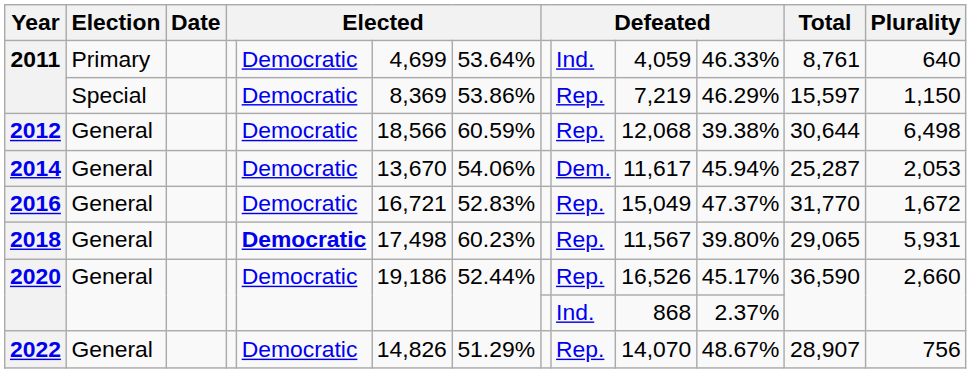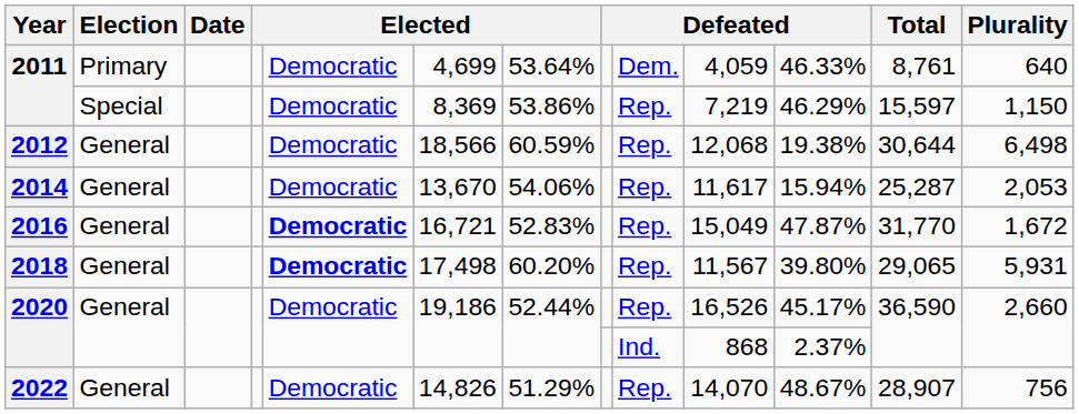2011 / Primary | column 9: Ind. -> Dem.
2012 | column 11: 39.38% -> 19.38%
2014 | column 9: Dem. -> Rep.
2014 | column 11: 45.94% -> 15.94%
2016 | column 5: normal -> bold
2016 | column 11: 47.37% -> 47.87%
2018 | column 7: 60.23% -> 60.20%
